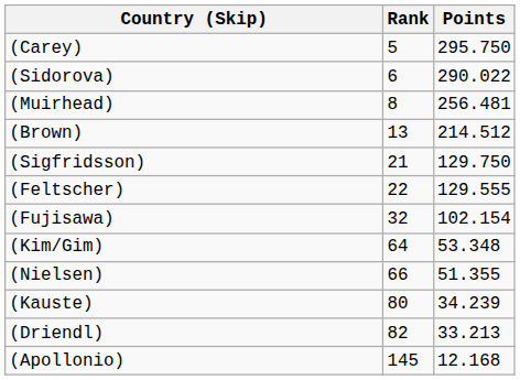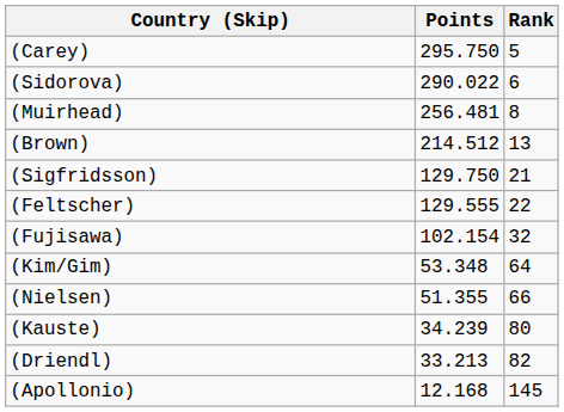columns swapped: Rank <-> Points
